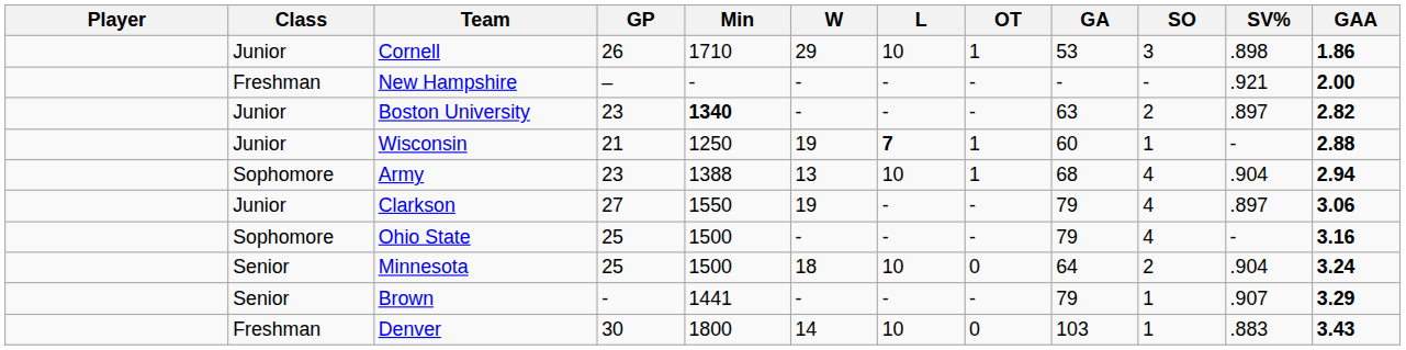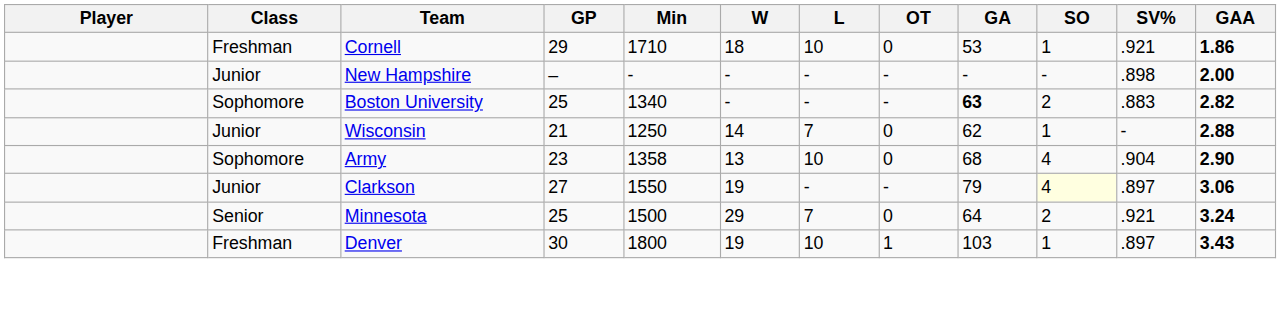Cornell | Class: Junior -> Freshman
Cornell | GP: 26 -> 29
Cornell | W: 29 -> 18
Cornell | OT: 1 -> 0
Cornell | SO: 3 -> 1
Cornell | SV%: .898 -> .921
New Hampshire | Class: Freshman -> Junior
New Hampshire | SV%: .921 -> .898
Boston University | Class: Junior -> Sophomore
Boston University | GP: 23 -> 25
Boston University | Min: bold -> normal
Boston University | GA: normal -> bold
Boston University | SV%: .897 -> .883
Wisconsin | W: 19 -> 14
Wisconsin | L: bold -> normal
Wisconsin | OT: 1 -> 0
Wisconsin | GA: 60 -> 62
Army | Min: 1388 -> 1358
Army | OT: 1 -> 0
Army | GAA: 2.94 -> 2.90
Clarkson | SO: no background -> lightyellow background
- row: Sophomore | Ohio State | 25 | 1500 | - | - | - | 79 | 4 | - | 3.16
Minnesota | W: 18 -> 29
Minnesota | L: 10 -> 7
Minnesota | SV%: .904 -> .921
- row: Senior | Brown | - | 1441 | - | - | - | 79 | 1 | .907 | 3.29
Denver | W: 14 -> 19
Denver | OT: 0 -> 1
Denver | SV%: .883 -> .897
